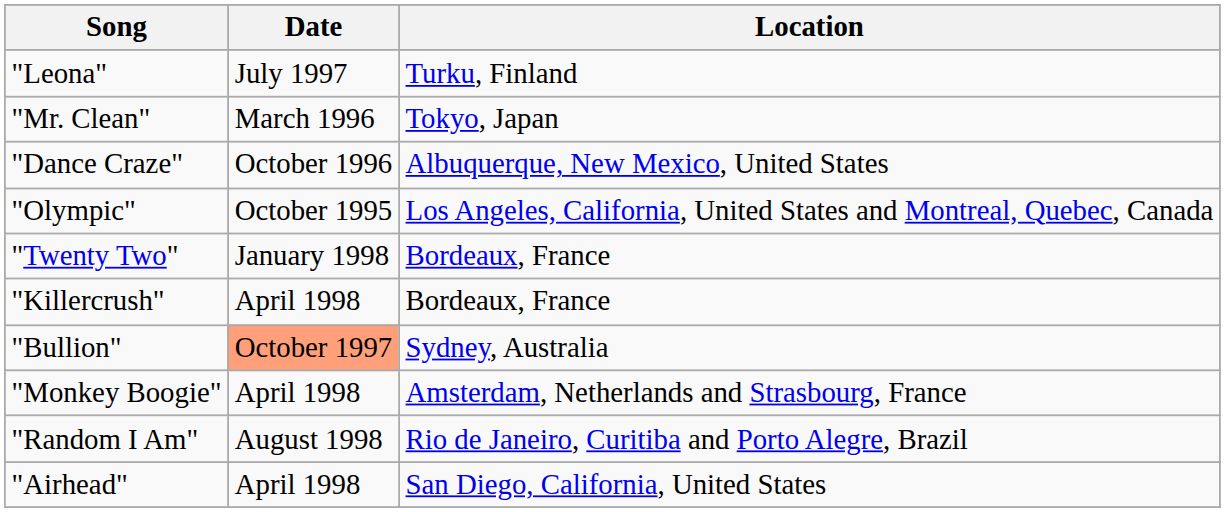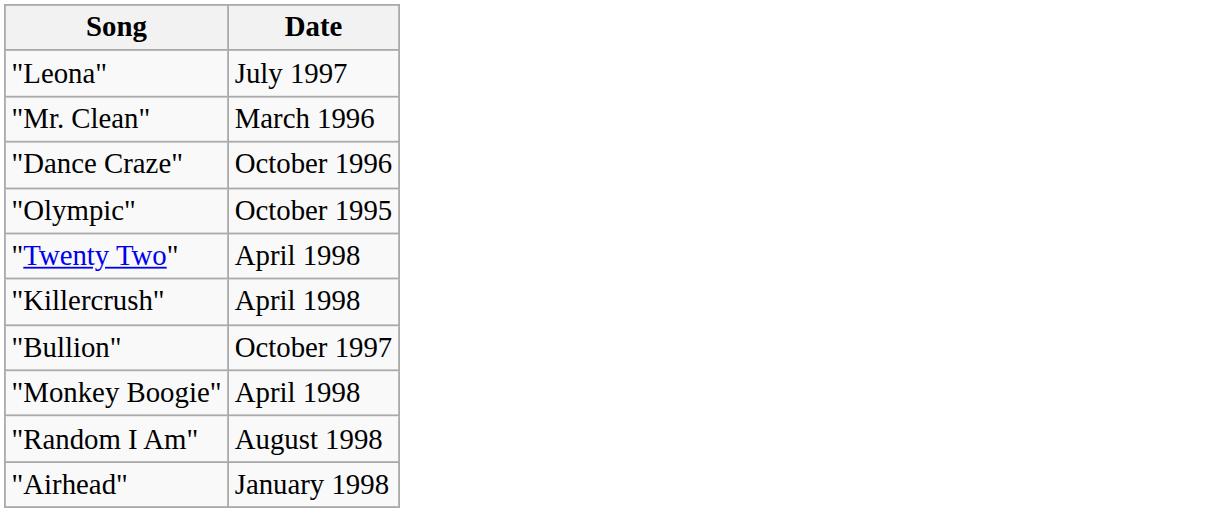- column: Location | Turku, Finland | Tokyo, Japan | Albuquerque, New Mexico, United States | Los Angeles, California, United States and Montreal, Quebec, Canada | Bordeaux, France | Bordeaux, France | Sydney, Australia | Amsterdam, Netherlands and Strasbourg, France | Rio de Janeiro, Curitiba and Porto Alegre, Brazil | San Diego, California, United States
"Twenty Two" | Date: January 1998 -> April 1998
"Bullion" | Date: lightsalmon background -> no background
"Airhead" | Date: April 1998 -> January 1998
